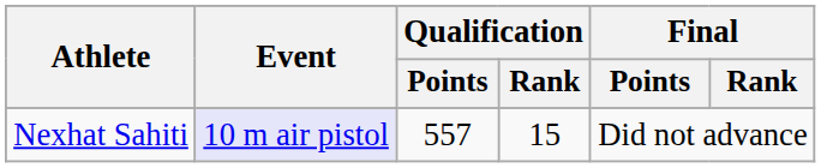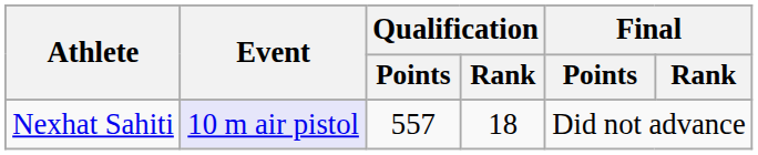Nexhat Sahiti | Qualification / Rank: 15 -> 18
